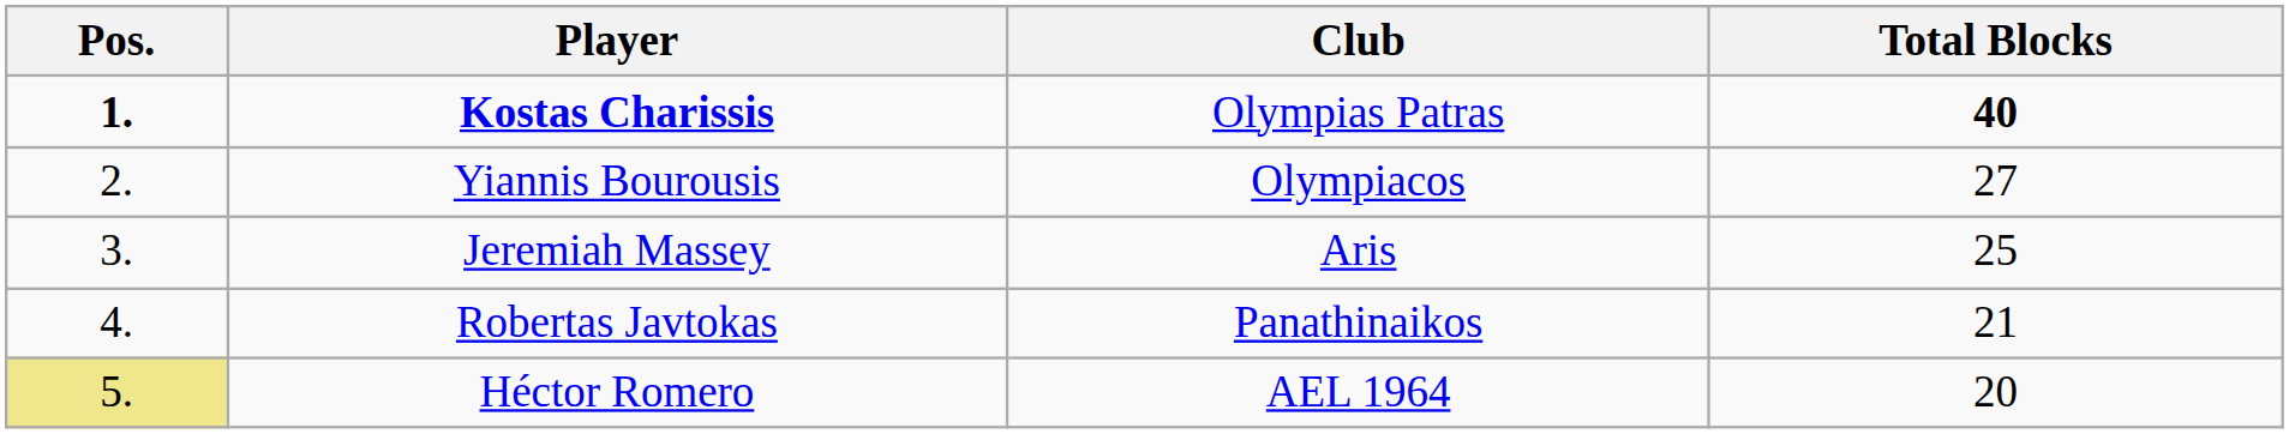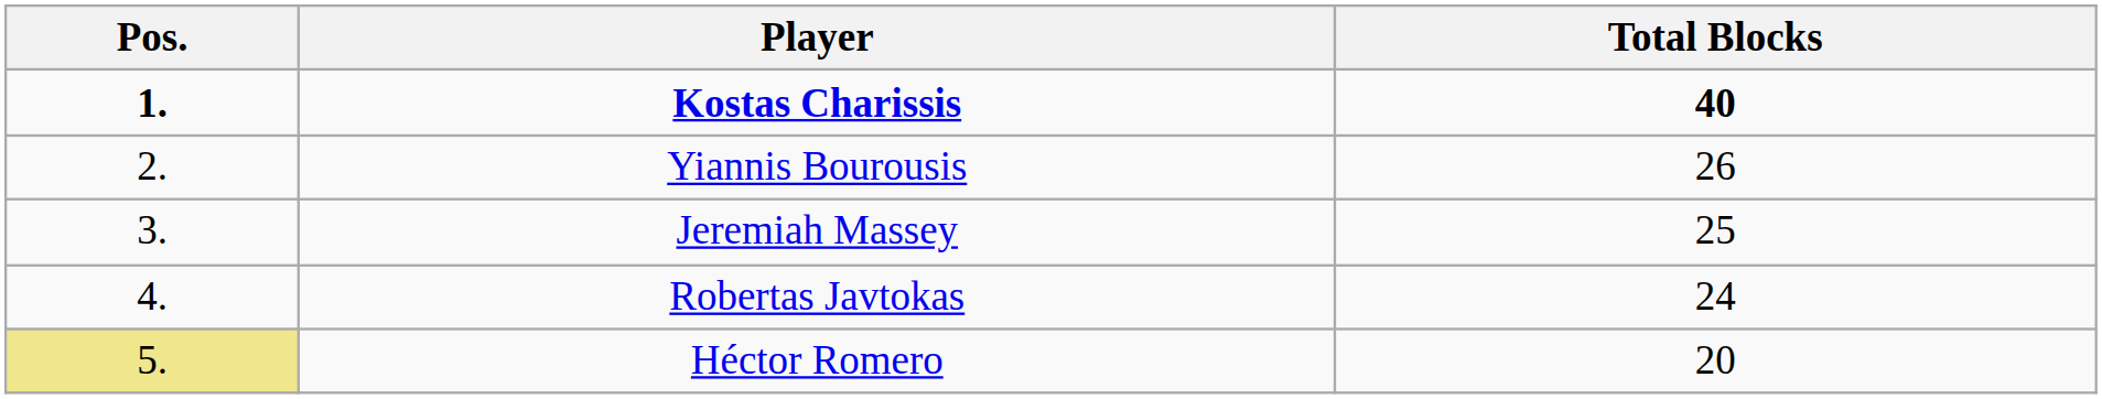- column: Club | Olympias Patras | Olympiacos | Aris | Panathinaikos | AEL 1964
Yiannis Bourousis | Total Blocks: 27 -> 26
Robertas Javtokas | Total Blocks: 21 -> 24
